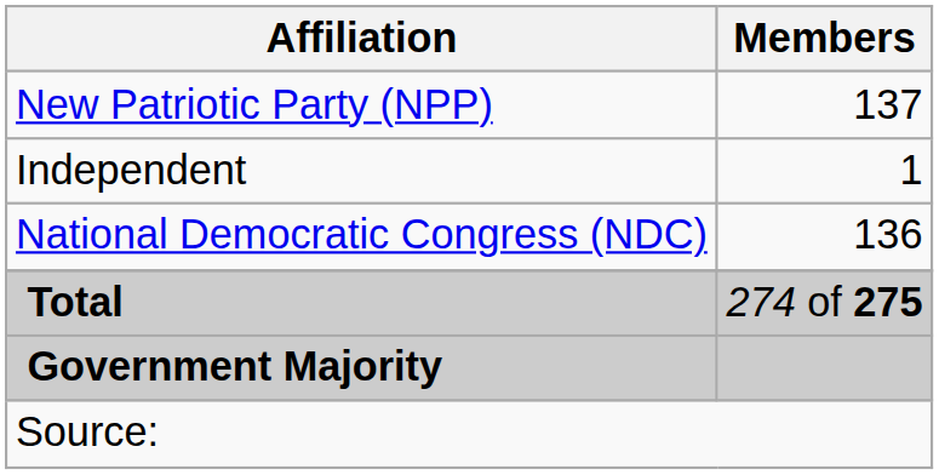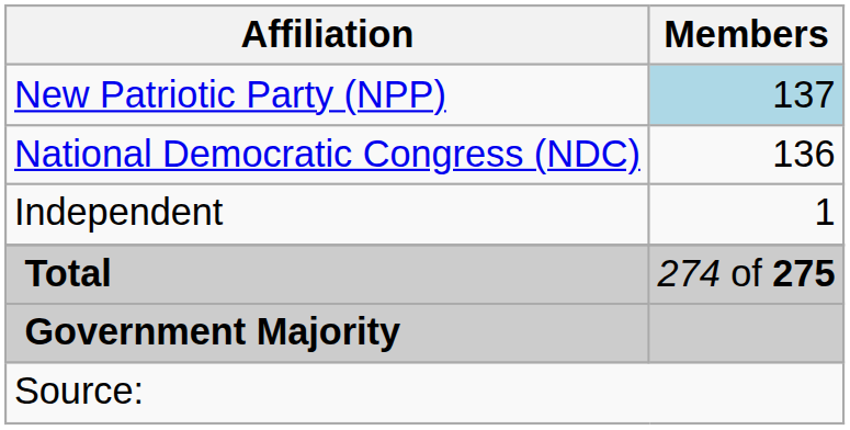New Patriotic Party (NPP) | Members: no background -> lightblue background
rows swapped: National Democratic Congress (NDC) <-> Independent
